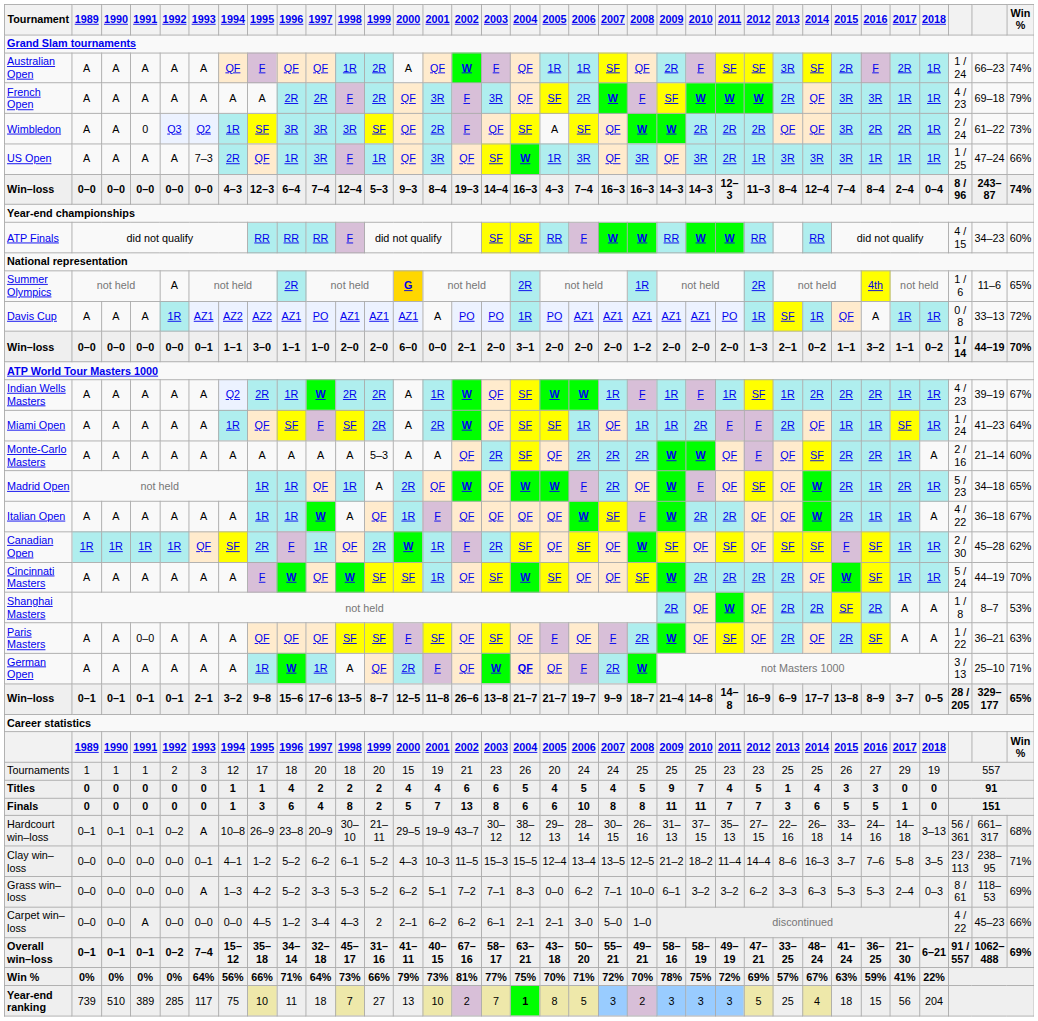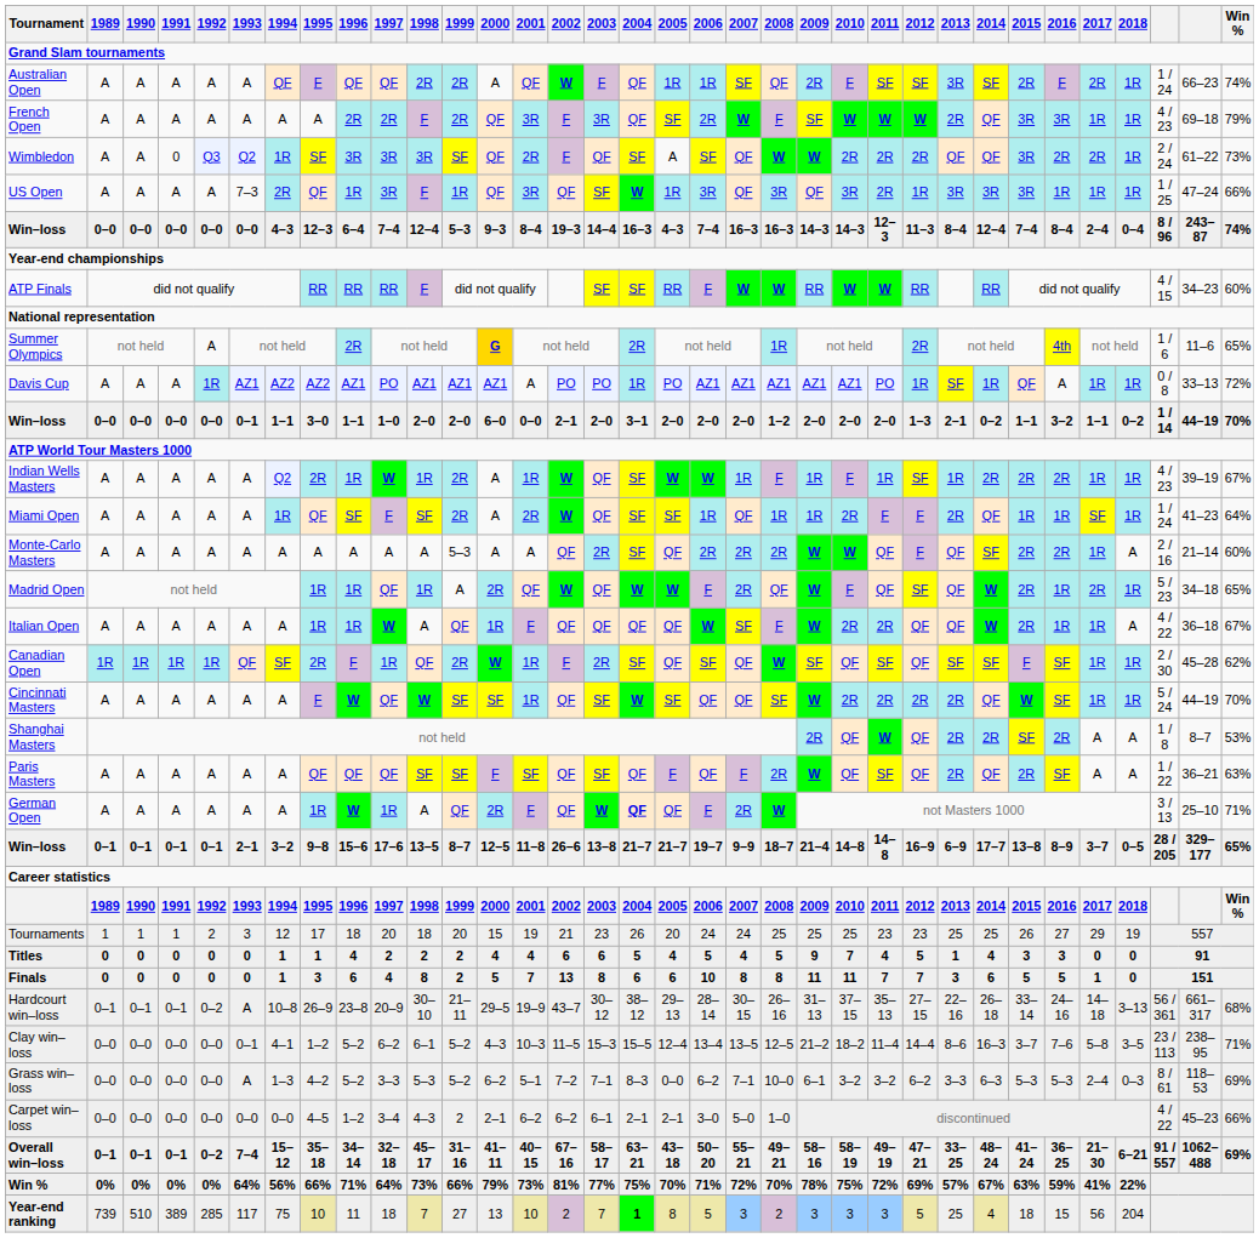Australian Open | 1998: 1R -> 2R
Indian Wells Masters | 1998: 2R -> 1R
Paris Masters | 1991: 0–0 -> A
Carpet win–loss | 1991: A -> 0–0
